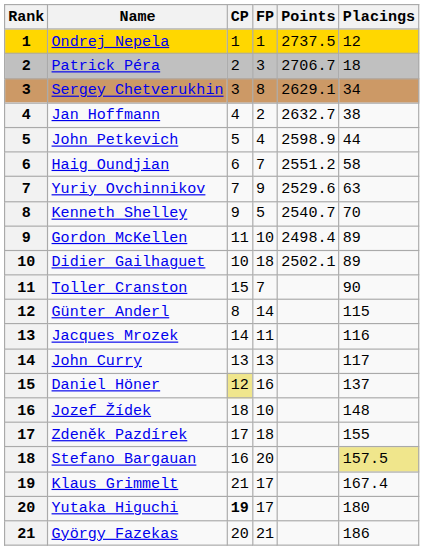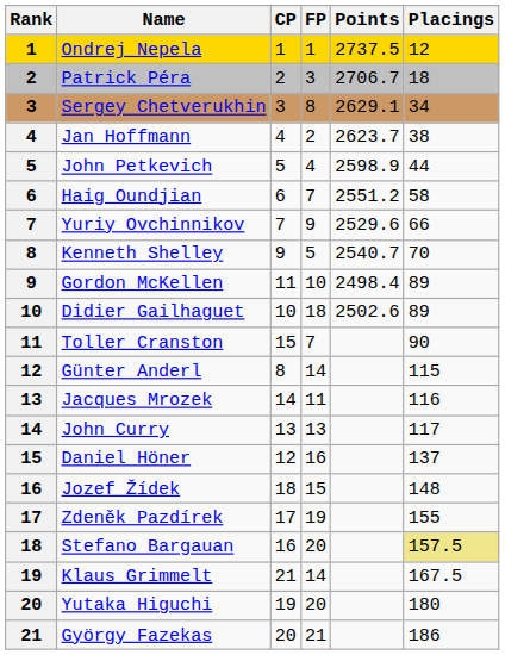Jan Hoffmann | Points: 2632.7 -> 2623.7
Yuriy Ovchinnikov | Placings: 63 -> 66
Didier Gailhaguet | Points: 2502.1 -> 2502.6
Daniel Höner | CP: khaki background -> no background
Jozef Žídek | FP: 10 -> 15
Zdeněk Pazdírek | FP: 18 -> 19
Klaus Grimmelt | FP: 17 -> 14
Klaus Grimmelt | Placings: 167.4 -> 167.5
Yutaka Higuchi | CP: bold -> normal
Yutaka Higuchi | FP: 17 -> 20
